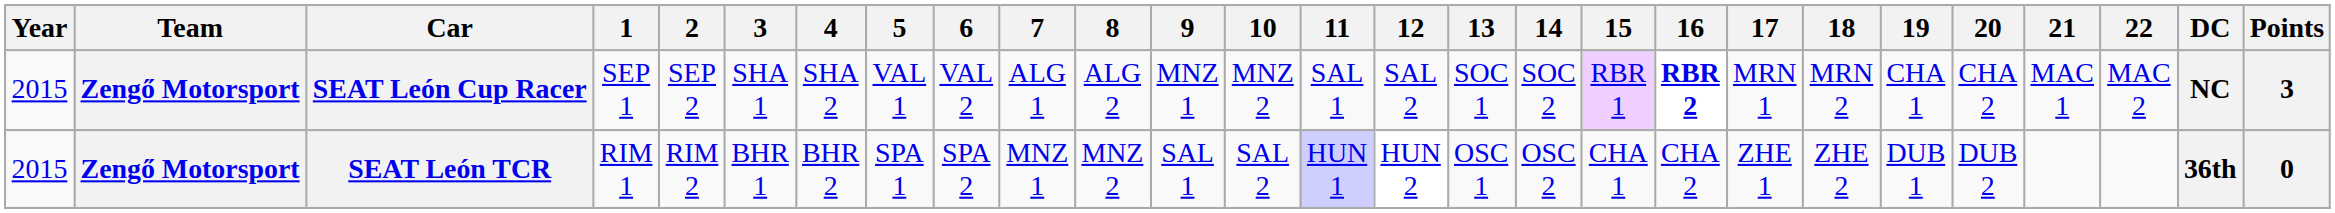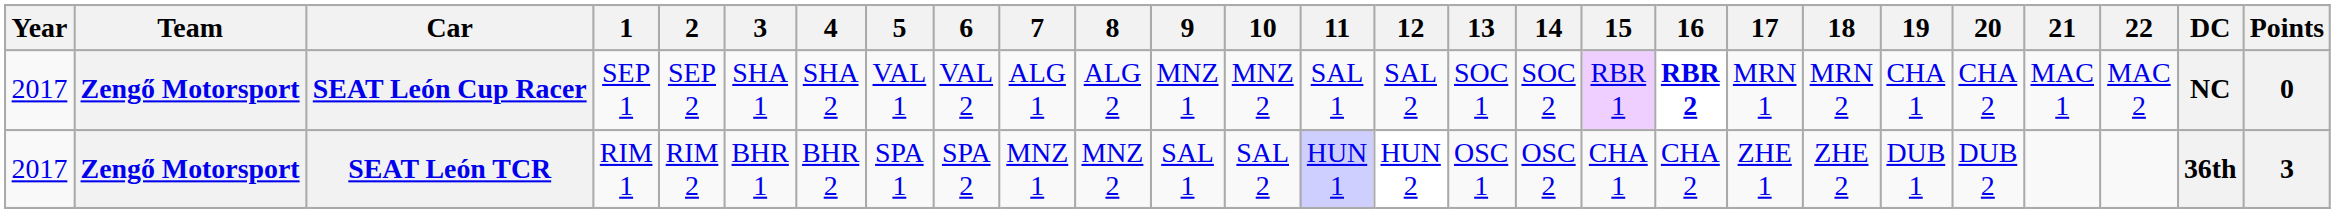SEAT León Cup Racer | Year: 2015 -> 2017
SEAT León Cup Racer | Points: 3 -> 0
SEAT León TCR | Year: 2015 -> 2017
SEAT León TCR | Points: 0 -> 3
